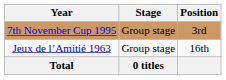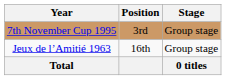columns swapped: Stage <-> Position
